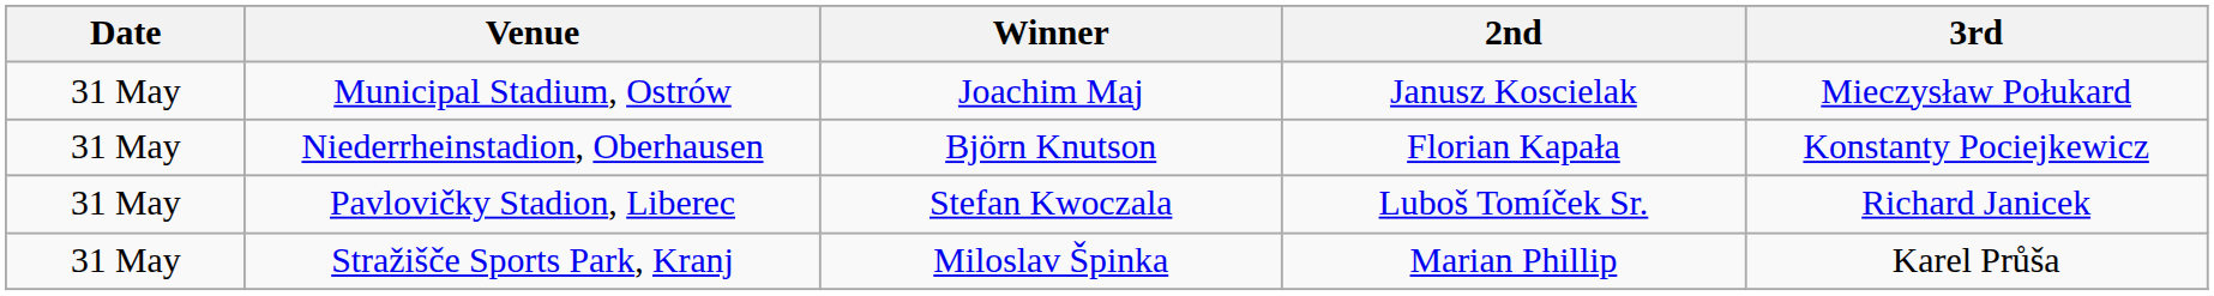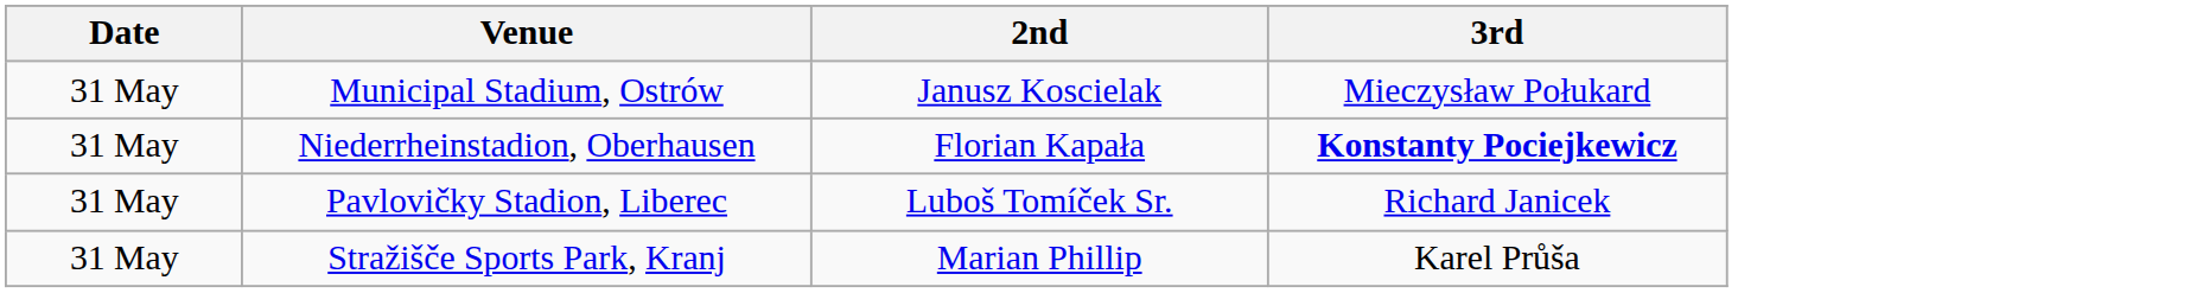- column: Winner | Joachim Maj | Björn Knutson | Stefan Kwoczala | Miloslav Špinka
Niederrheinstadion, Oberhausen | 3rd: normal -> bold
